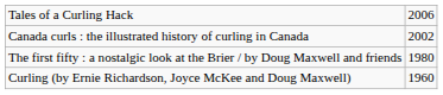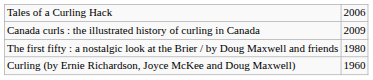Canada curls : the illustrated history of curling in Canada | column 2: 2002 -> 2009
